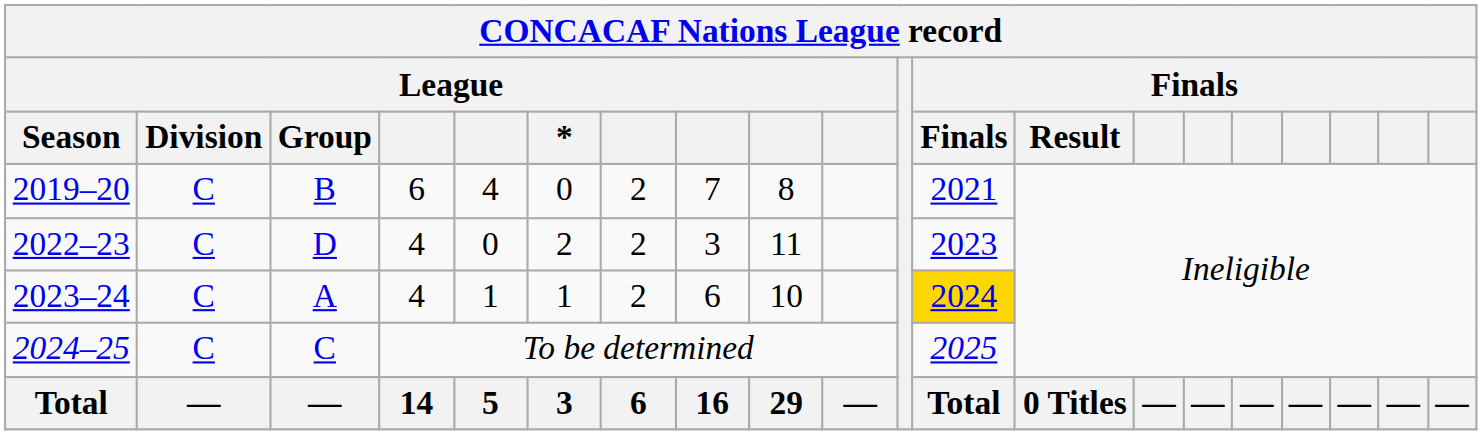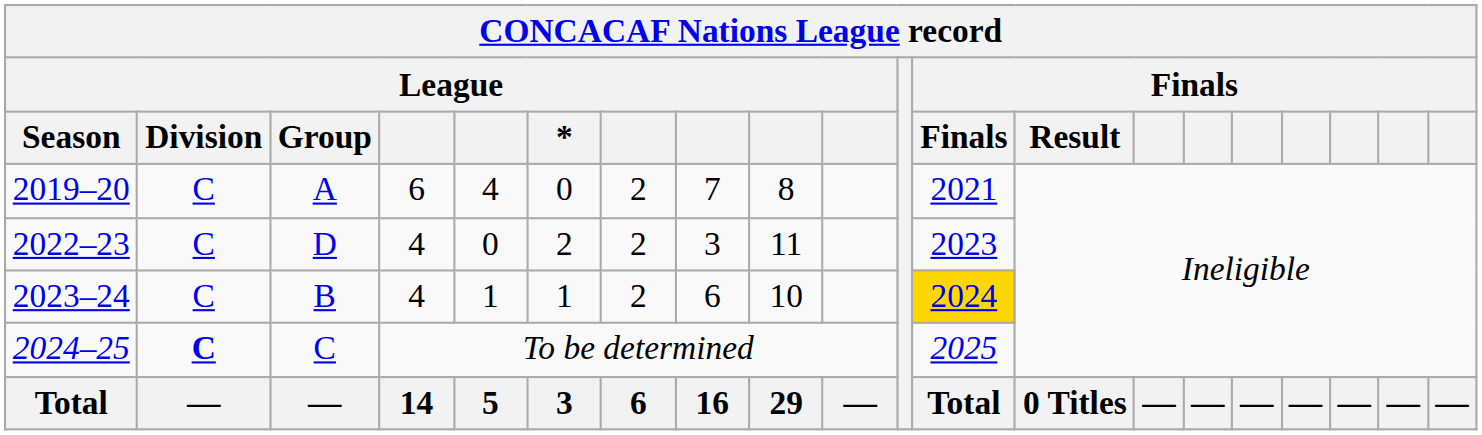2019–20 | League / Group: B -> A
2023–24 | League / Group: A -> B
2024–25 | League / Division: normal -> bold
